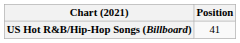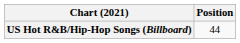US Hot R&B/Hip-Hop Songs (Billboard) | Position: 41 -> 44
